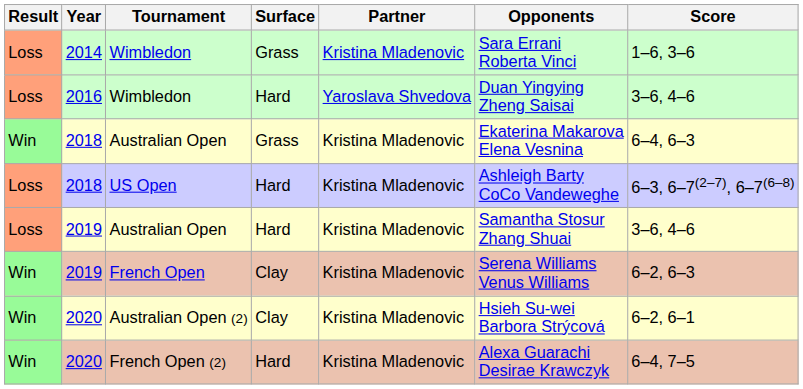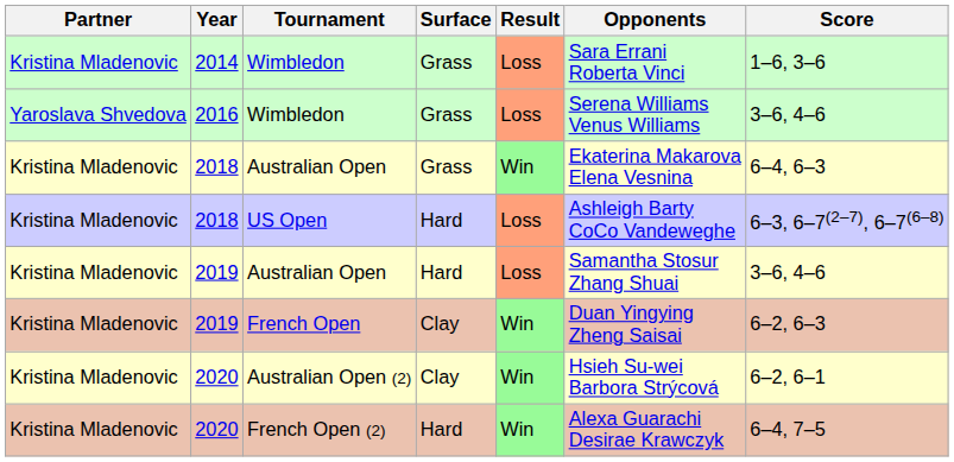columns swapped: Result <-> Partner
2016 / Wimbledon | Surface: Hard -> Grass
2016 / Wimbledon | Opponents: Duan Yingying Zheng Saisai -> Serena Williams Venus Williams
French Open | Opponents: Serena Williams Venus Williams -> Duan Yingying Zheng Saisai
